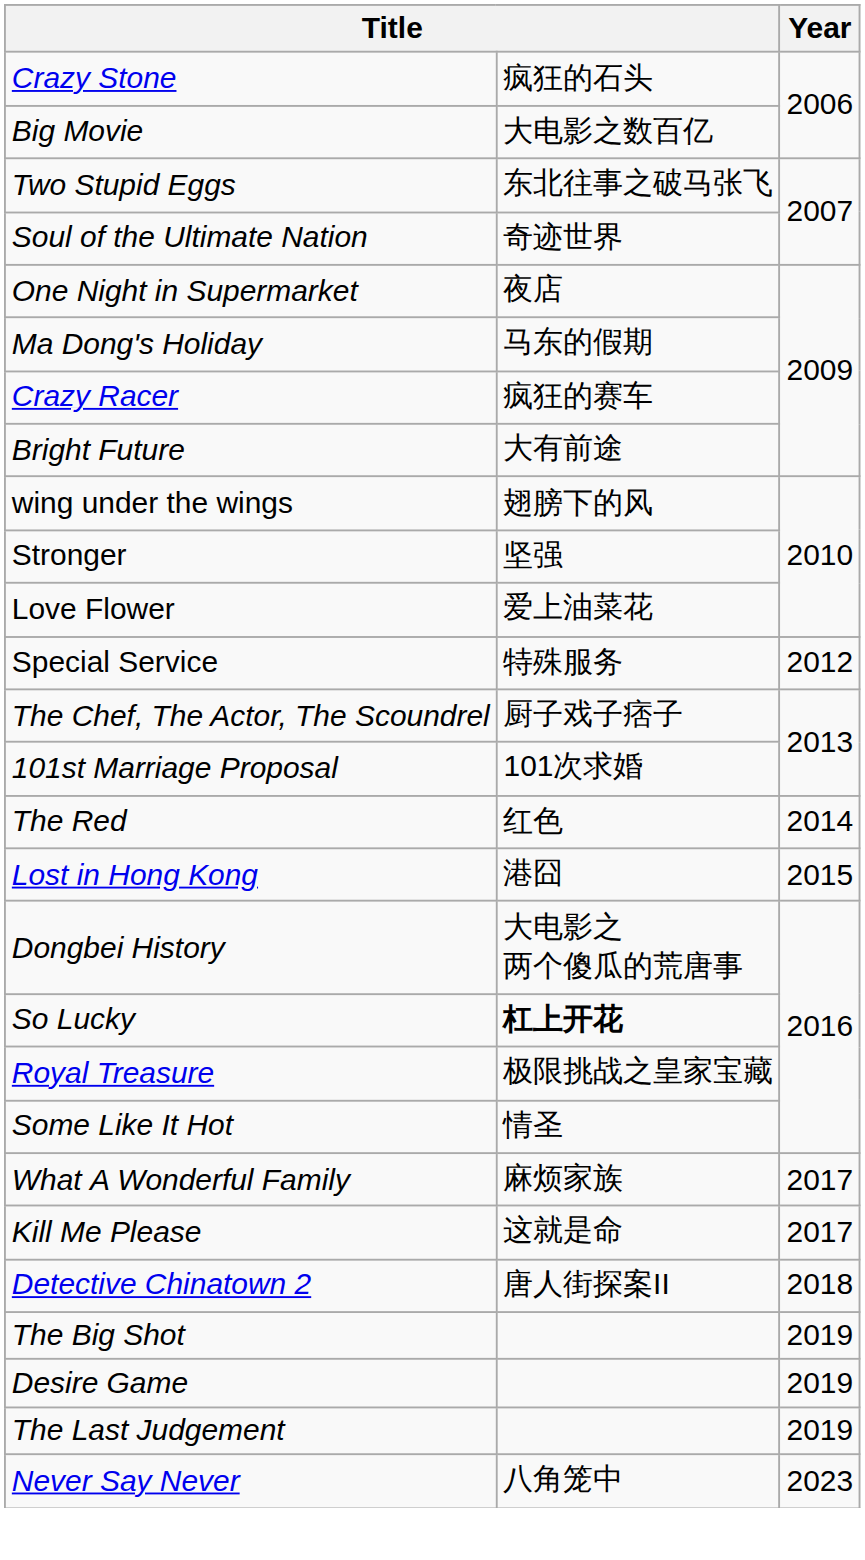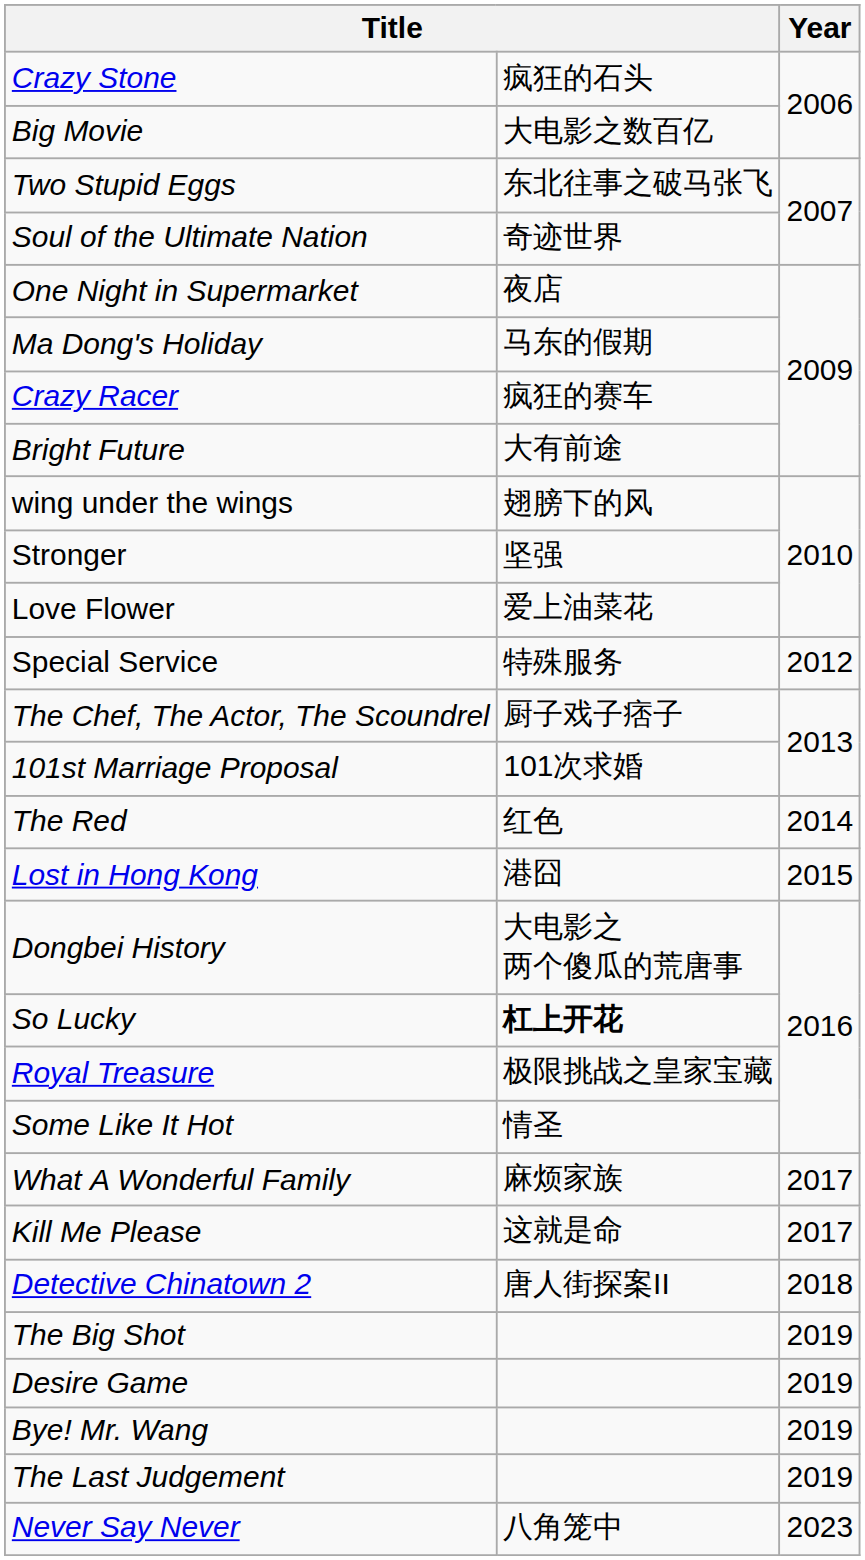+ row: Bye! Mr. Wang | 2019
